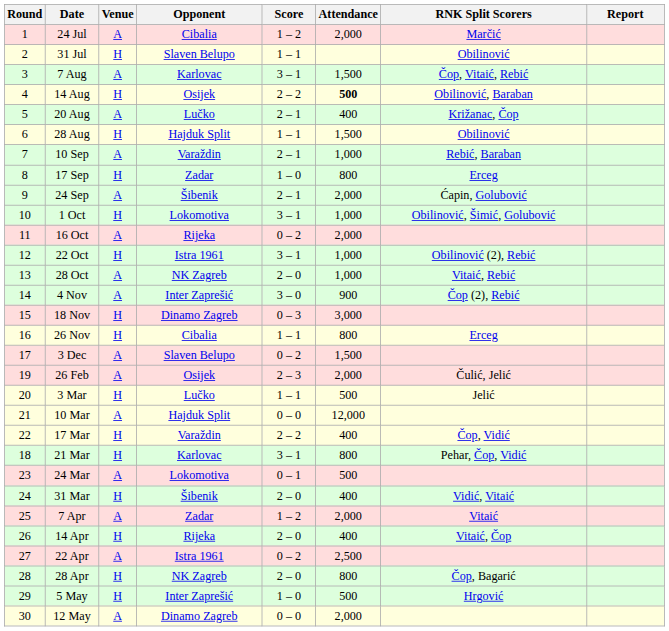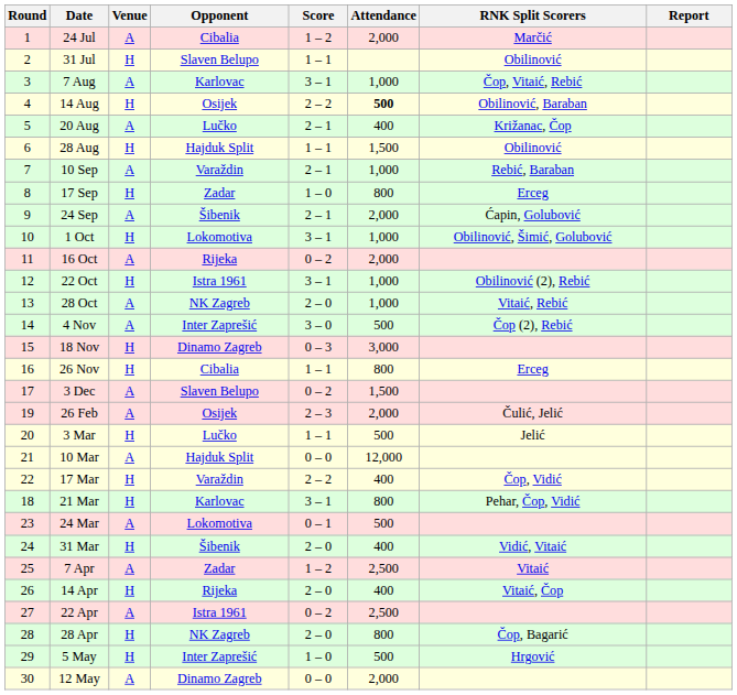7 Aug | Attendance: 1,500 -> 1,000
4 Nov | Attendance: 900 -> 500
7 Apr | Attendance: 2,000 -> 2,500
